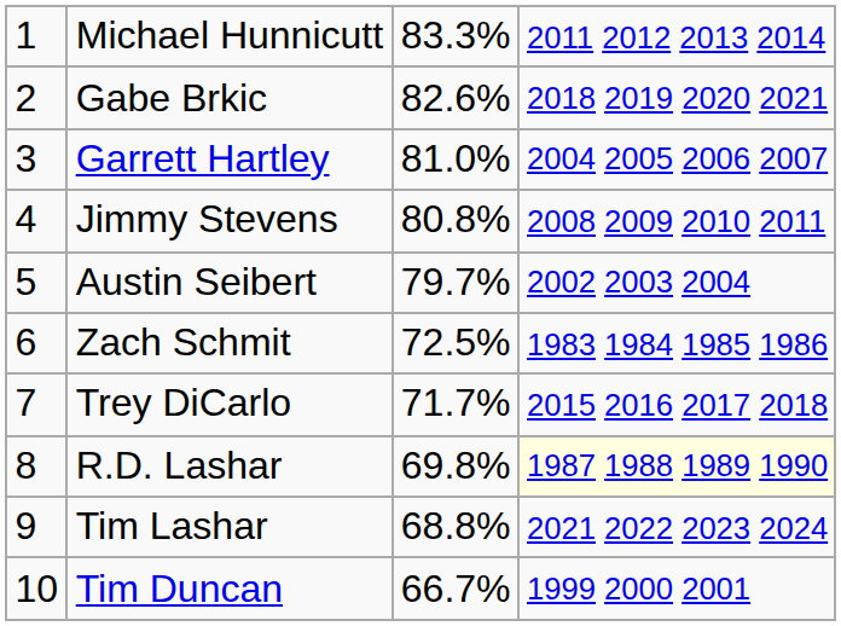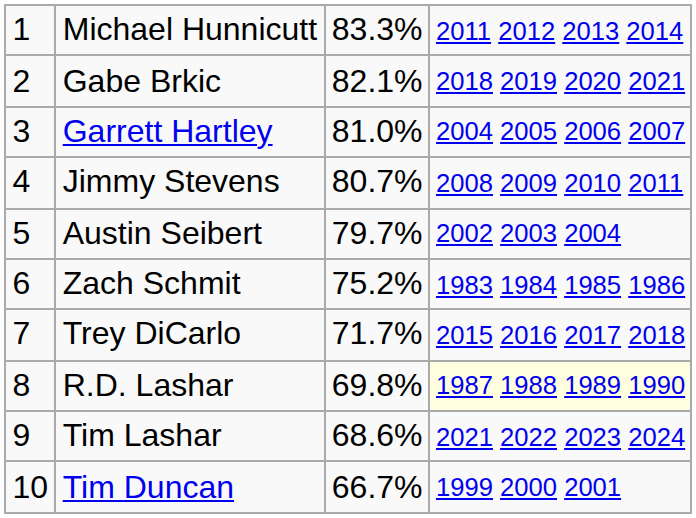Gabe Brkic | column 3: 82.6% -> 82.1%
Jimmy Stevens | column 3: 80.8% -> 80.7%
Zach Schmit | column 3: 72.5% -> 75.2%
Tim Lashar | column 3: 68.8% -> 68.6%
